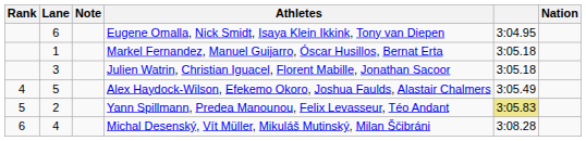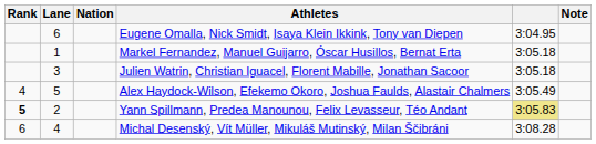columns swapped: Nation <-> Note
Yann Spillmann, Predea Manounou, Felix Levasseur, Téo Andant | Rank: normal -> bold
